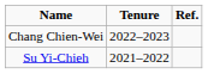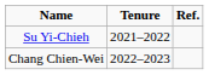rows swapped: Su Yi-Chieh <-> Chang Chien-Wei
